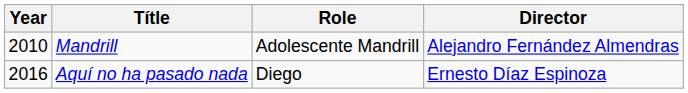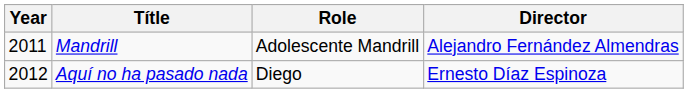Mandrill | Year: 2010 -> 2011
Aquí no ha pasado nada | Year: 2016 -> 2012
